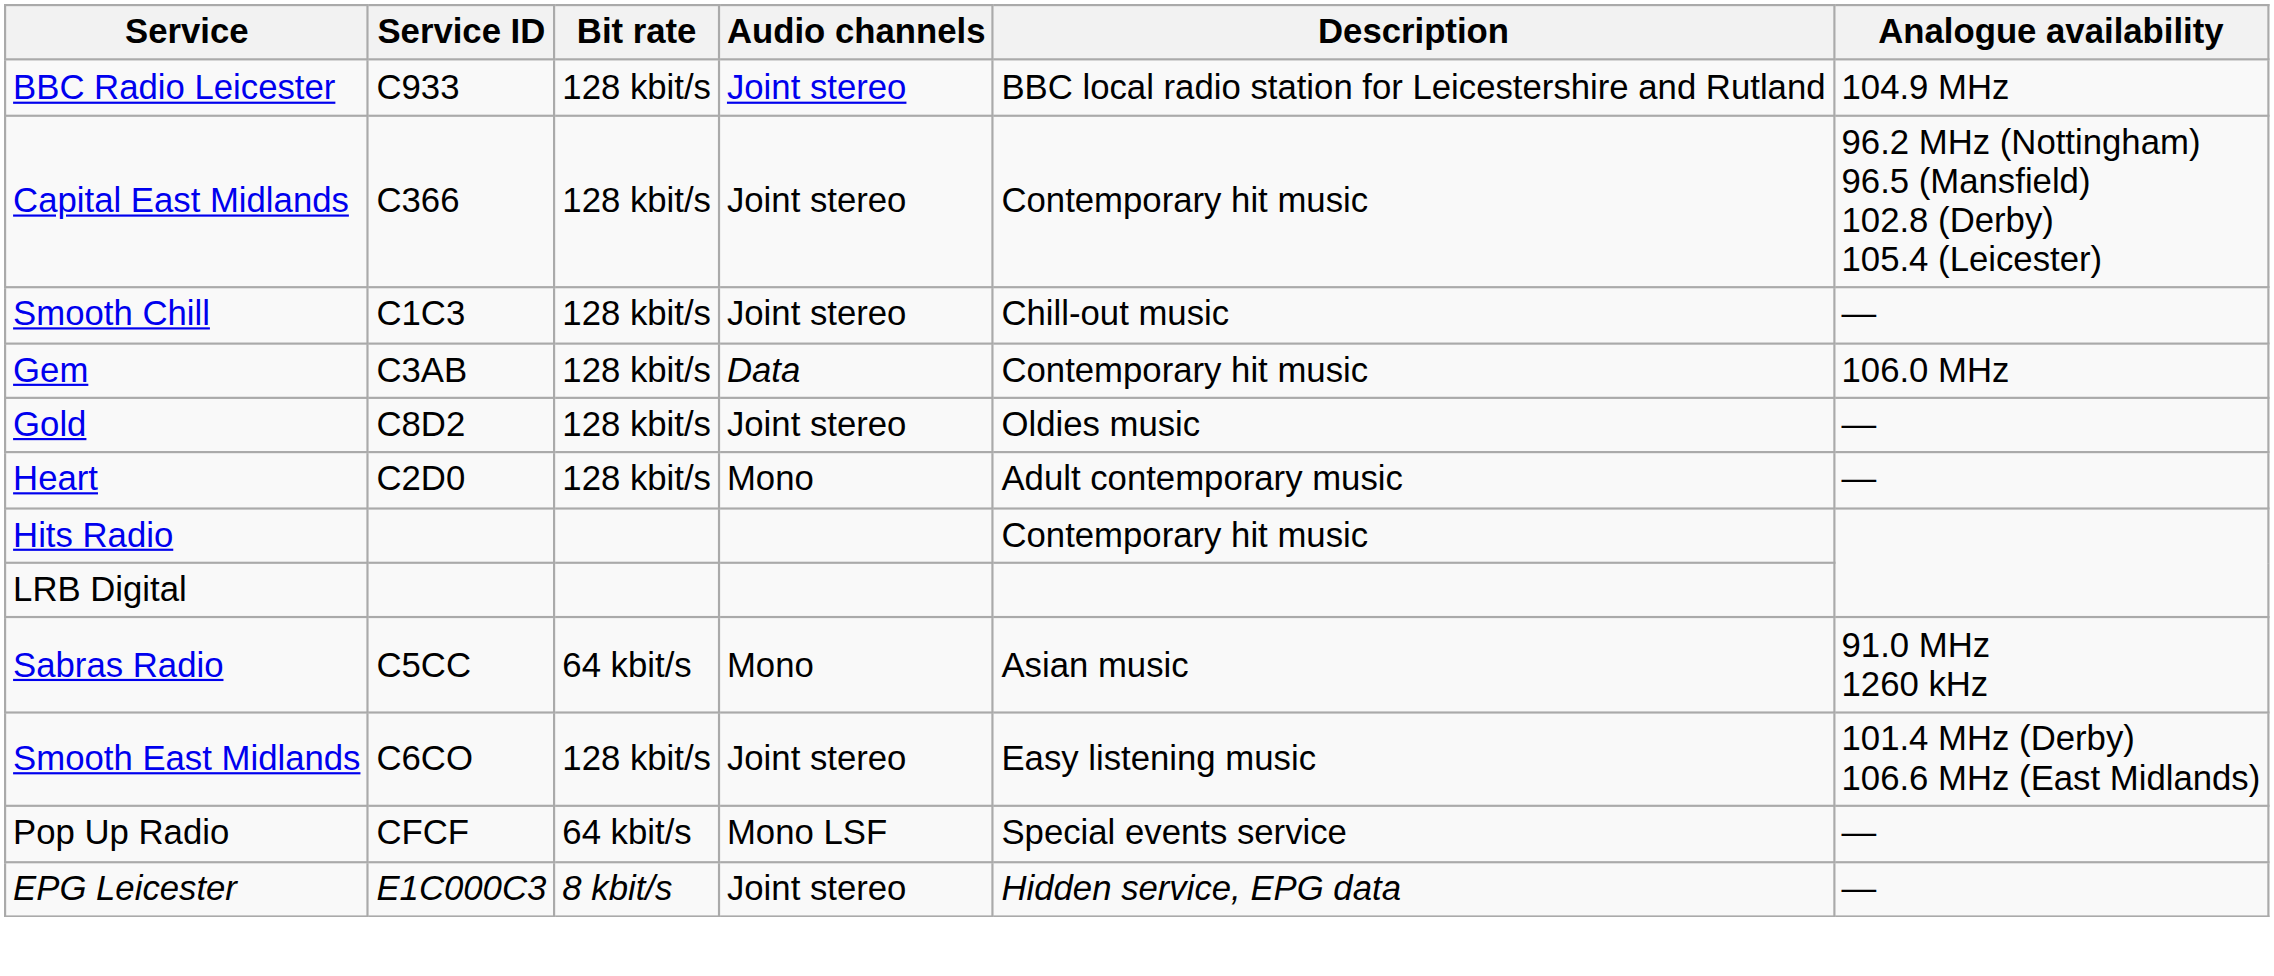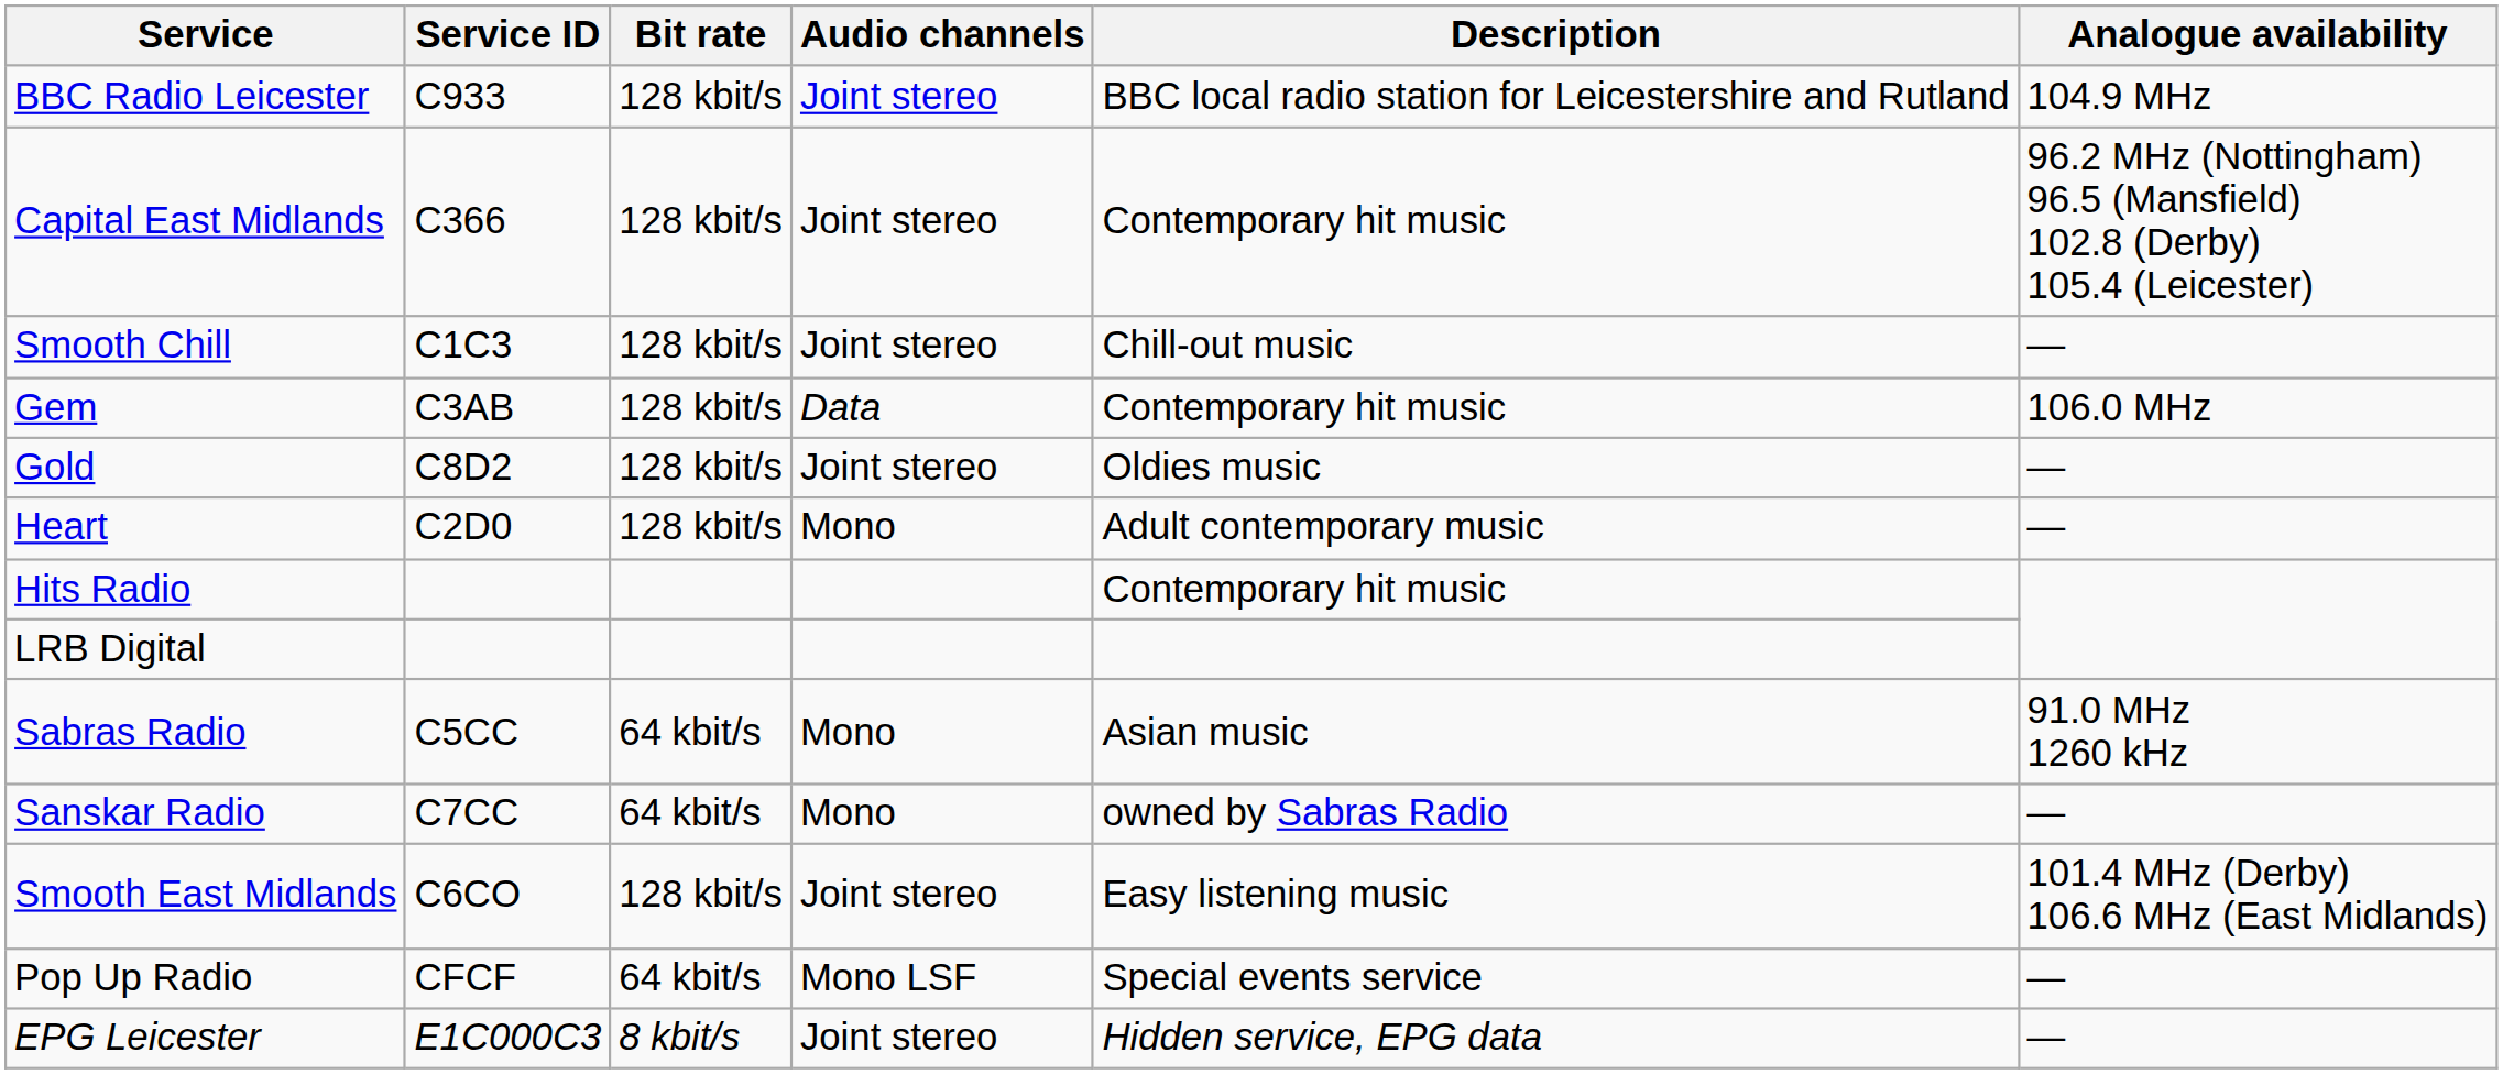+ row: Sanskar Radio | C7CC | 64 kbit/s | Mono | owned by Sabras Radio | —
